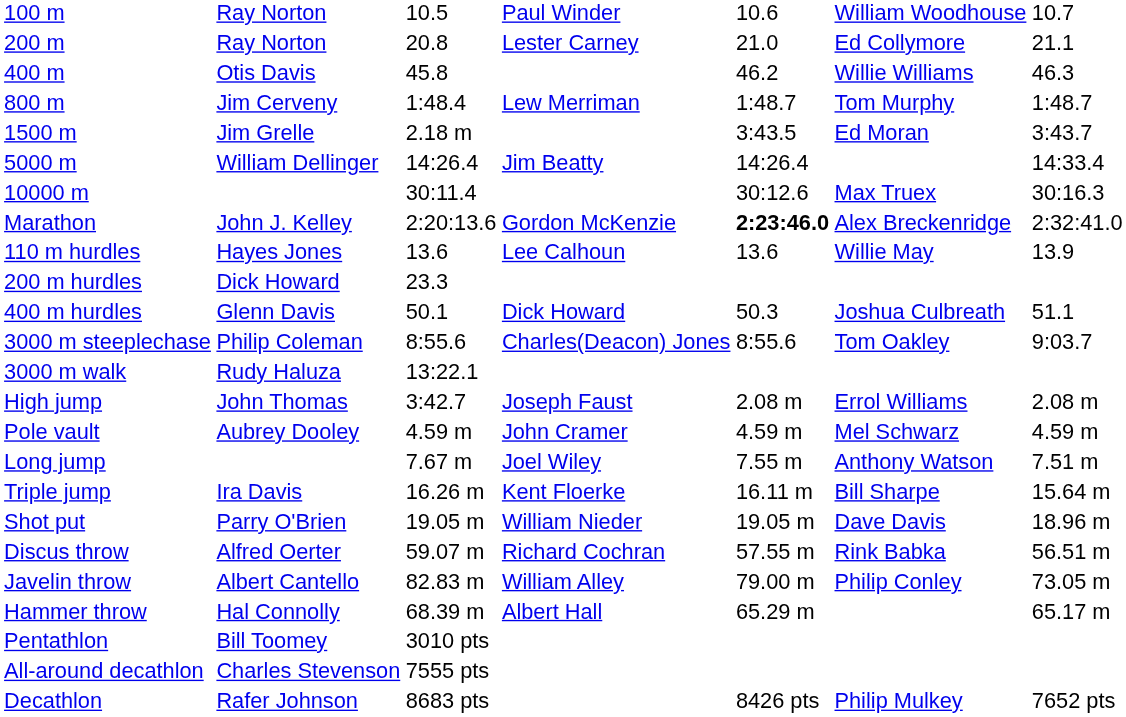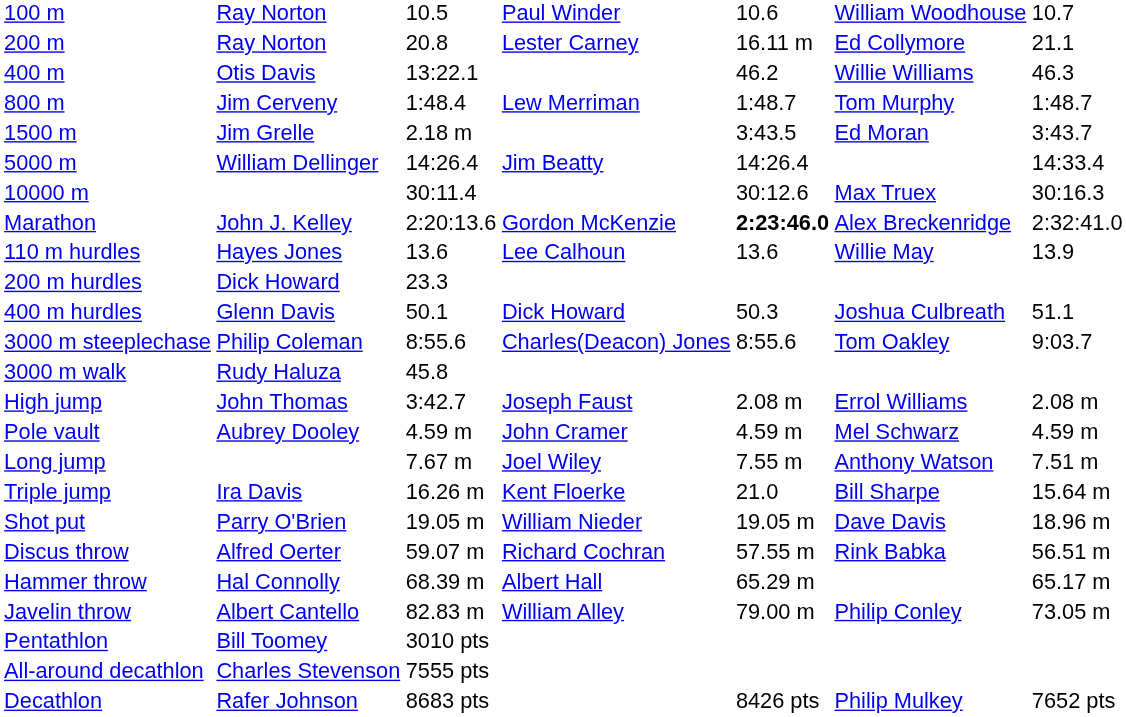200 m | column 5: 21.0 -> 16.11 m
400 m | column 3: 45.8 -> 13:22.1
3000 m walk | column 3: 13:22.1 -> 45.8
Triple jump | column 5: 16.11 m -> 21.0
rows swapped: Hammer throw <-> Javelin throw
